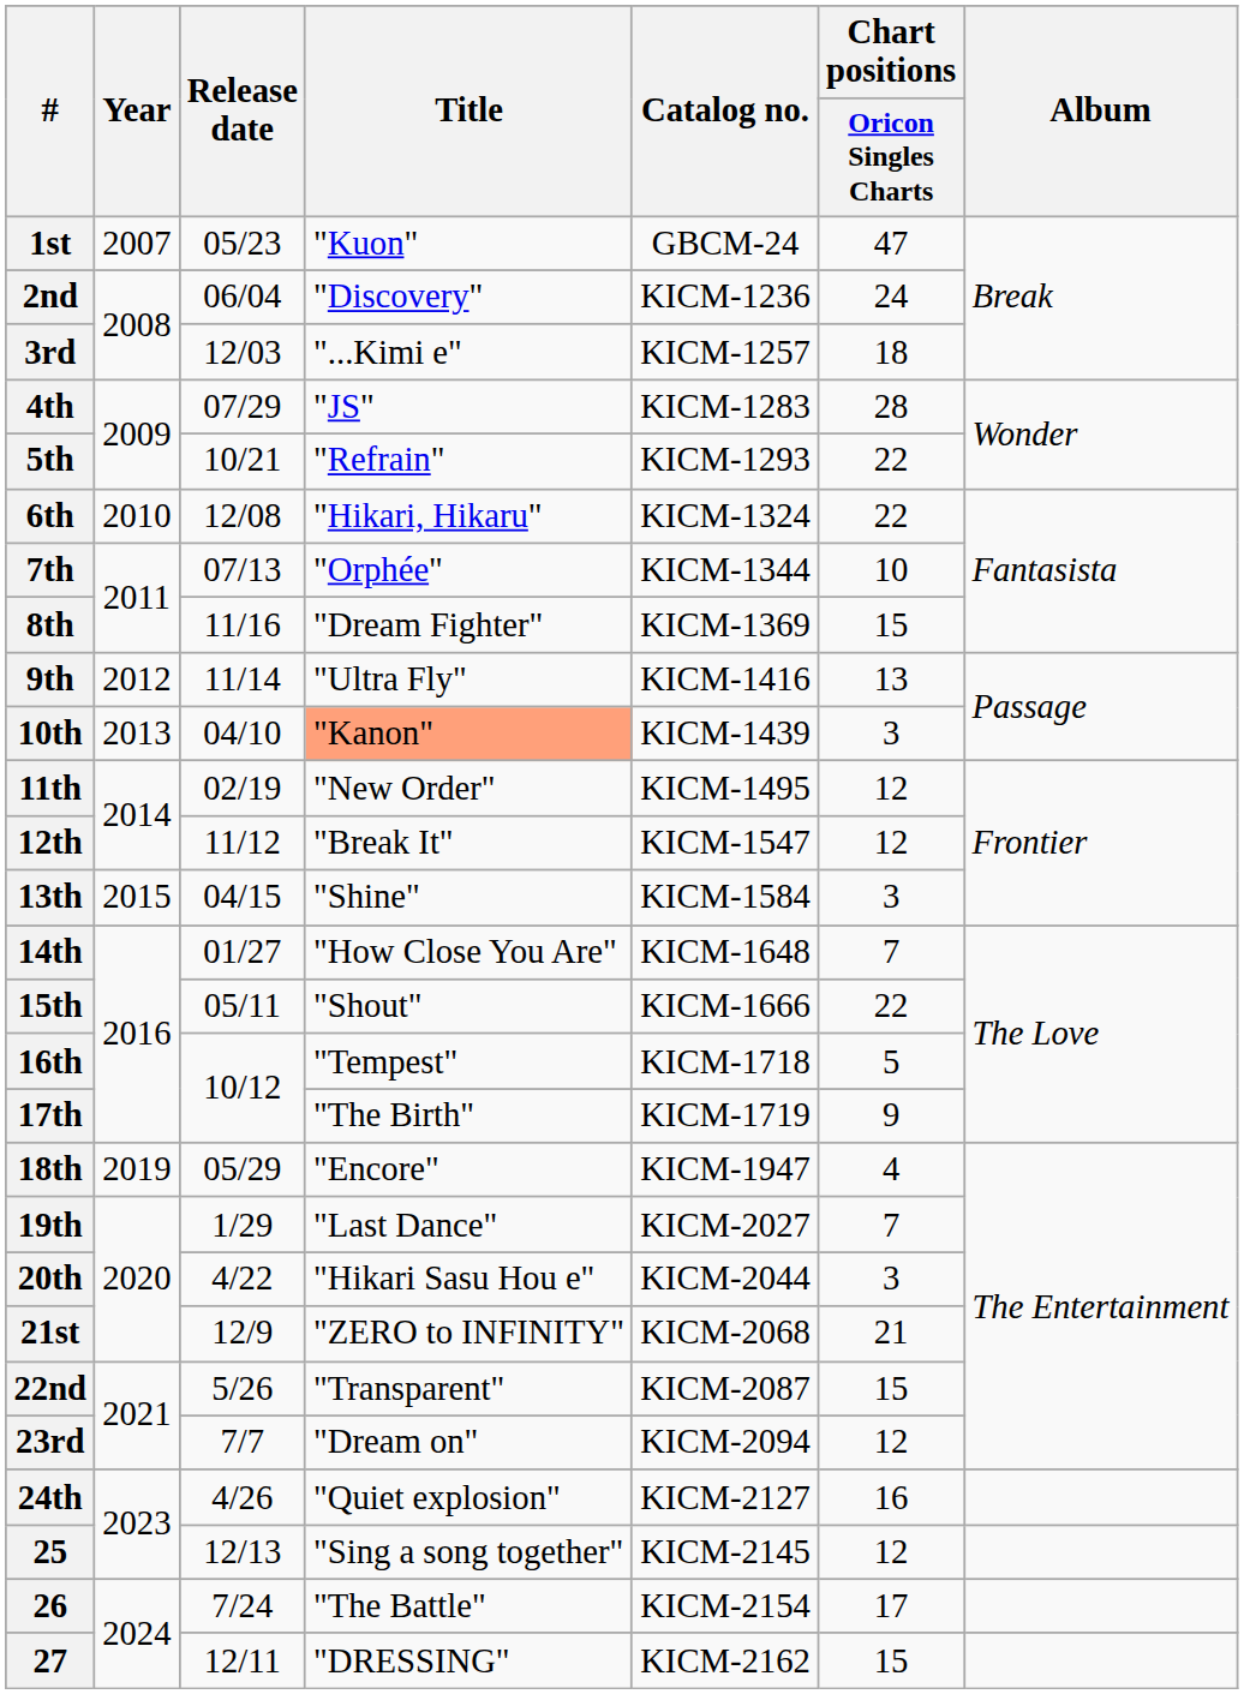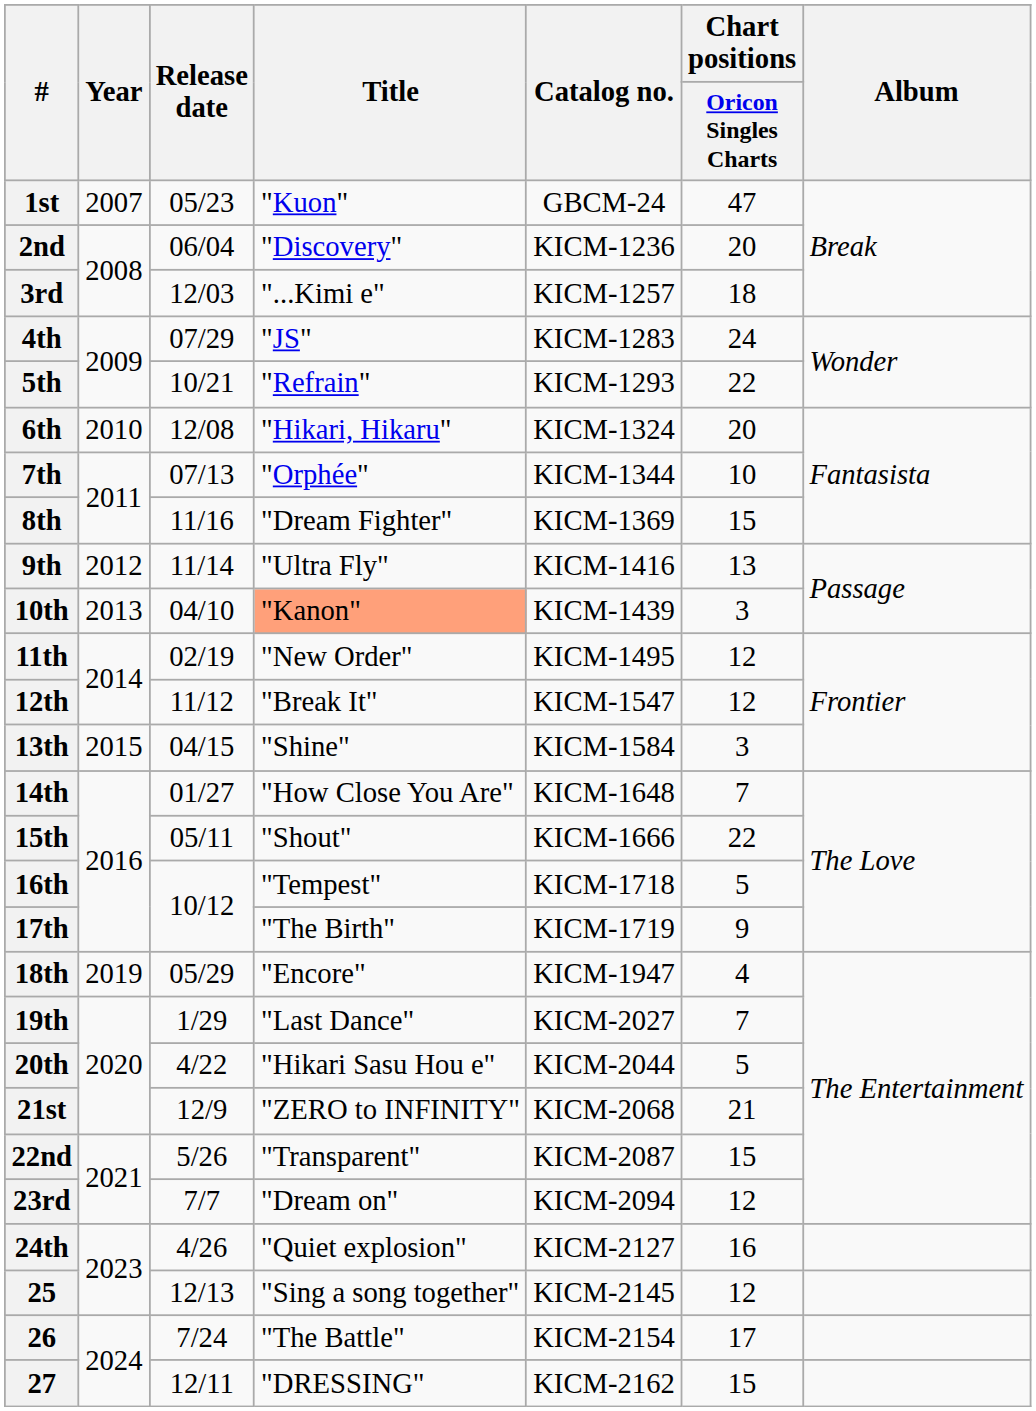2nd | Chart positions / Oricon Singles Charts: 24 -> 20
4th | Chart positions / Oricon Singles Charts: 28 -> 24
6th | Chart positions / Oricon Singles Charts: 22 -> 20
20th | Chart positions / Oricon Singles Charts: 3 -> 5
